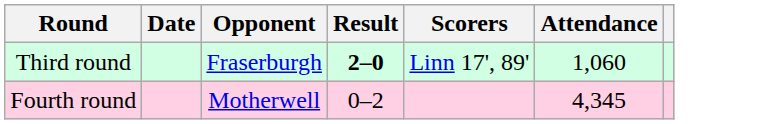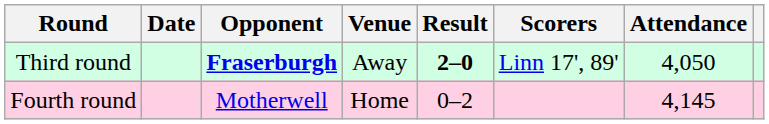+ column: Venue | Away | Home
Third round | Opponent: normal -> bold
Third round | Attendance: 1,060 -> 4,050
Fourth round | Attendance: 4,345 -> 4,145
